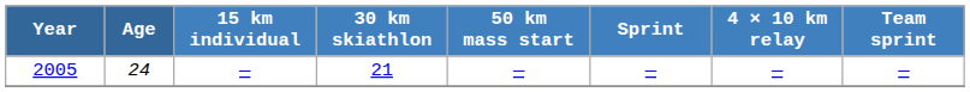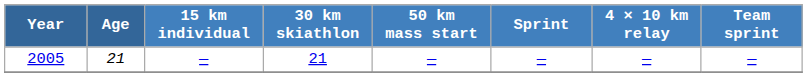2005 | Age: 24 -> 21
